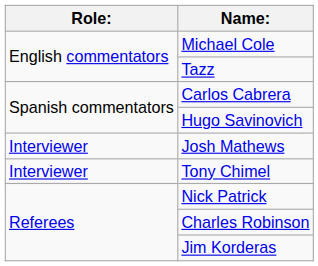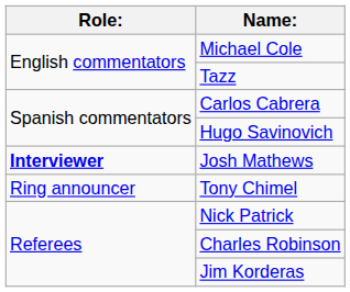Josh Mathews | Role:: normal -> bold
Tony Chimel | Role:: Interviewer -> Ring announcer
